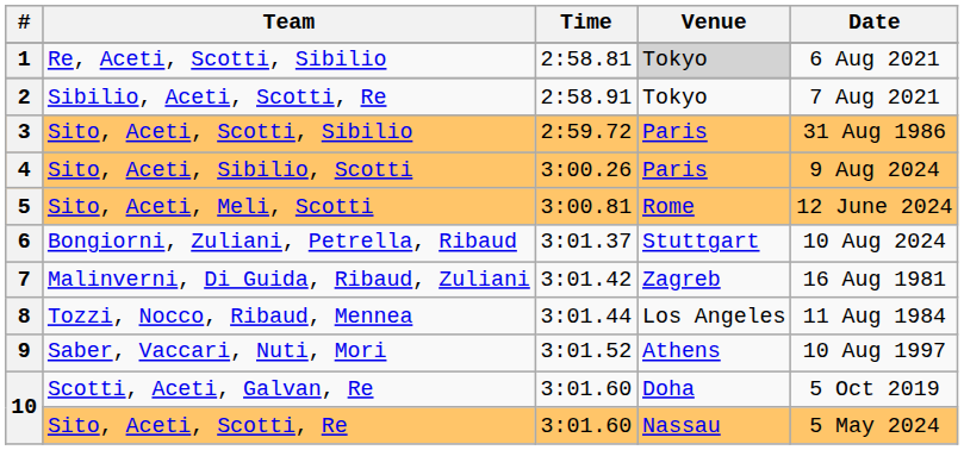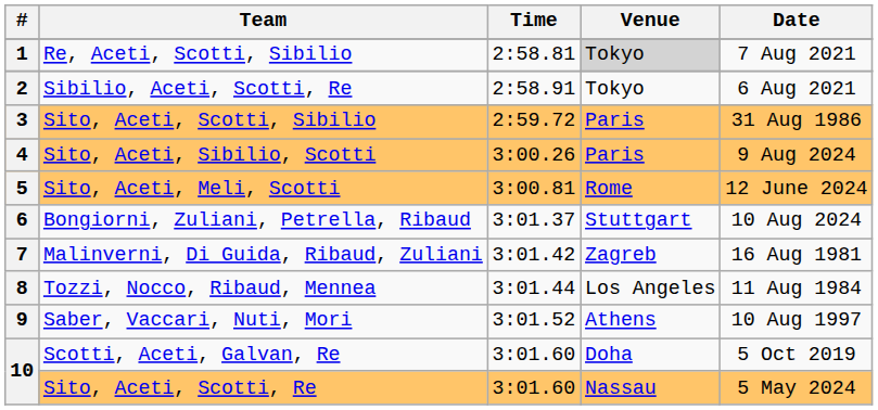1 | Date: 6 Aug 2021 -> 7 Aug 2021
2 | Date: 7 Aug 2021 -> 6 Aug 2021
